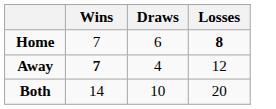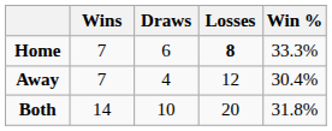+ column: Win % | 33.3% | 30.4% | 31.8%
Away | Wins: bold -> normal
